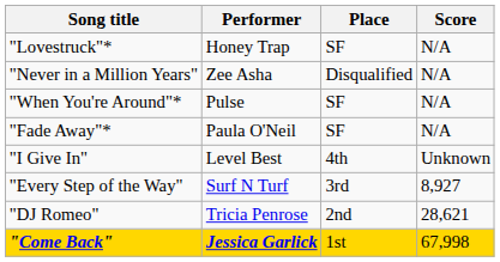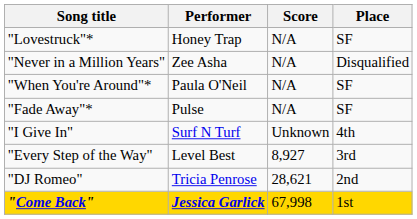columns swapped: Place <-> Score
"When You're Around"* | Performer: Pulse -> Paula O'Neil
"Fade Away"* | Performer: Paula O'Neil -> Pulse
"I Give In" | Performer: Level Best -> Surf N Turf
"Every Step of the Way" | Performer: Surf N Turf -> Level Best
